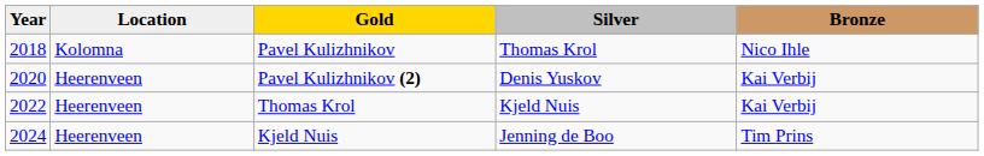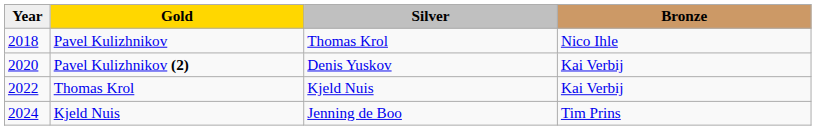- column: Location | Kolomna | Heerenveen | Heerenveen | Heerenveen
